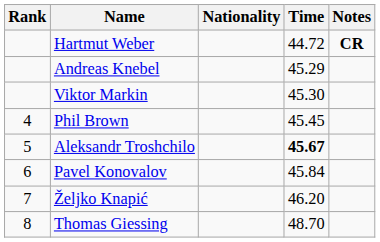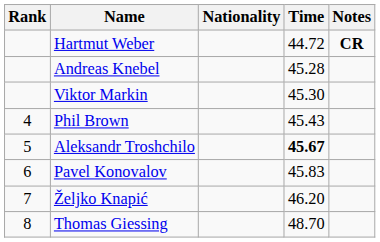Andreas Knebel | Time: 45.29 -> 45.28
Phil Brown | Time: 45.45 -> 45.43
Pavel Konovalov | Time: 45.84 -> 45.83
